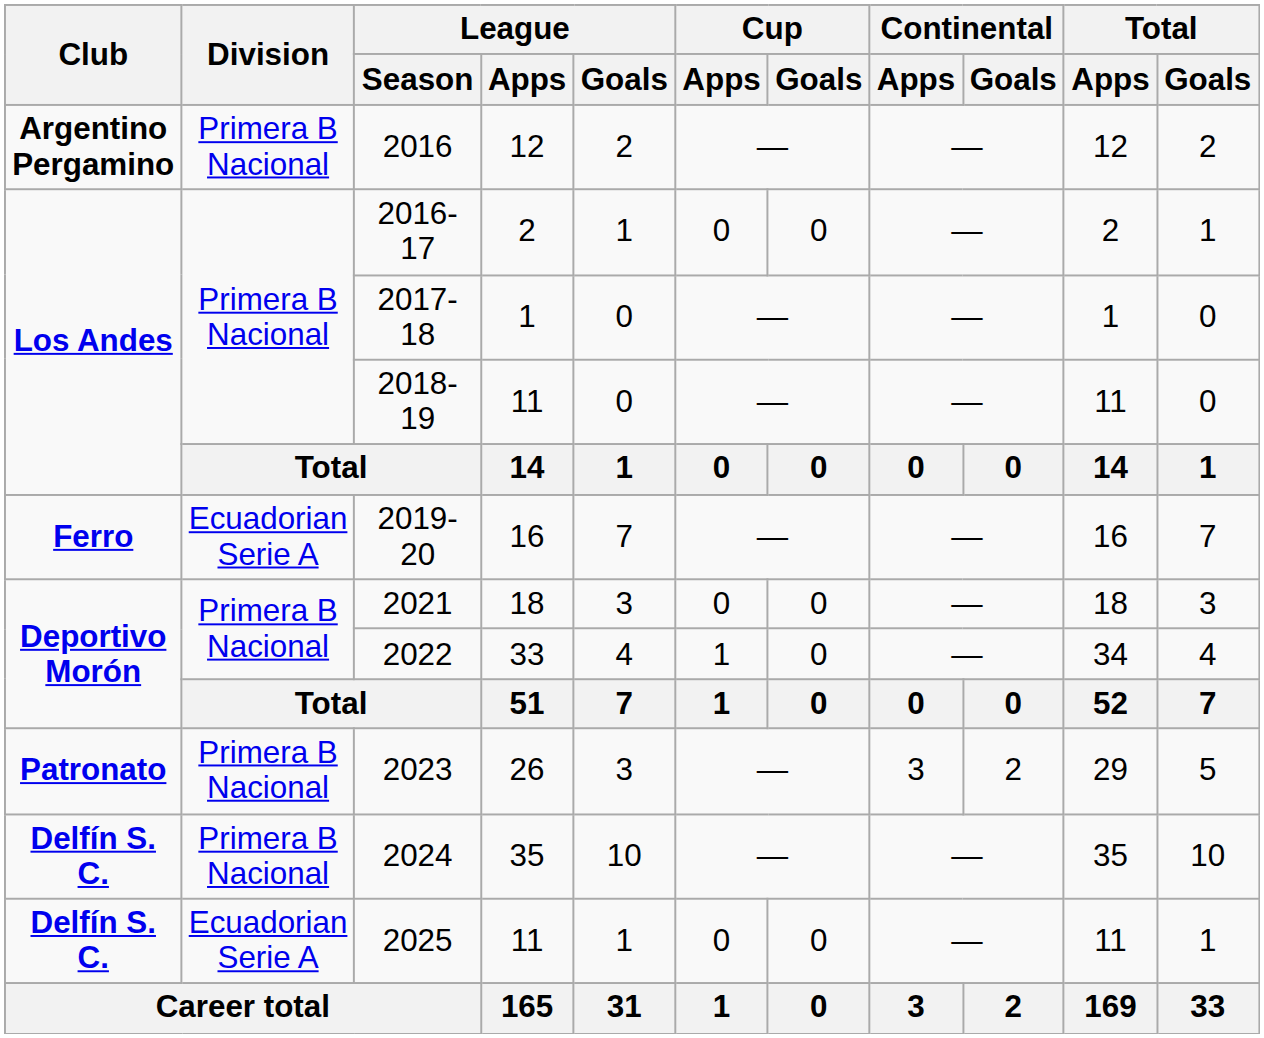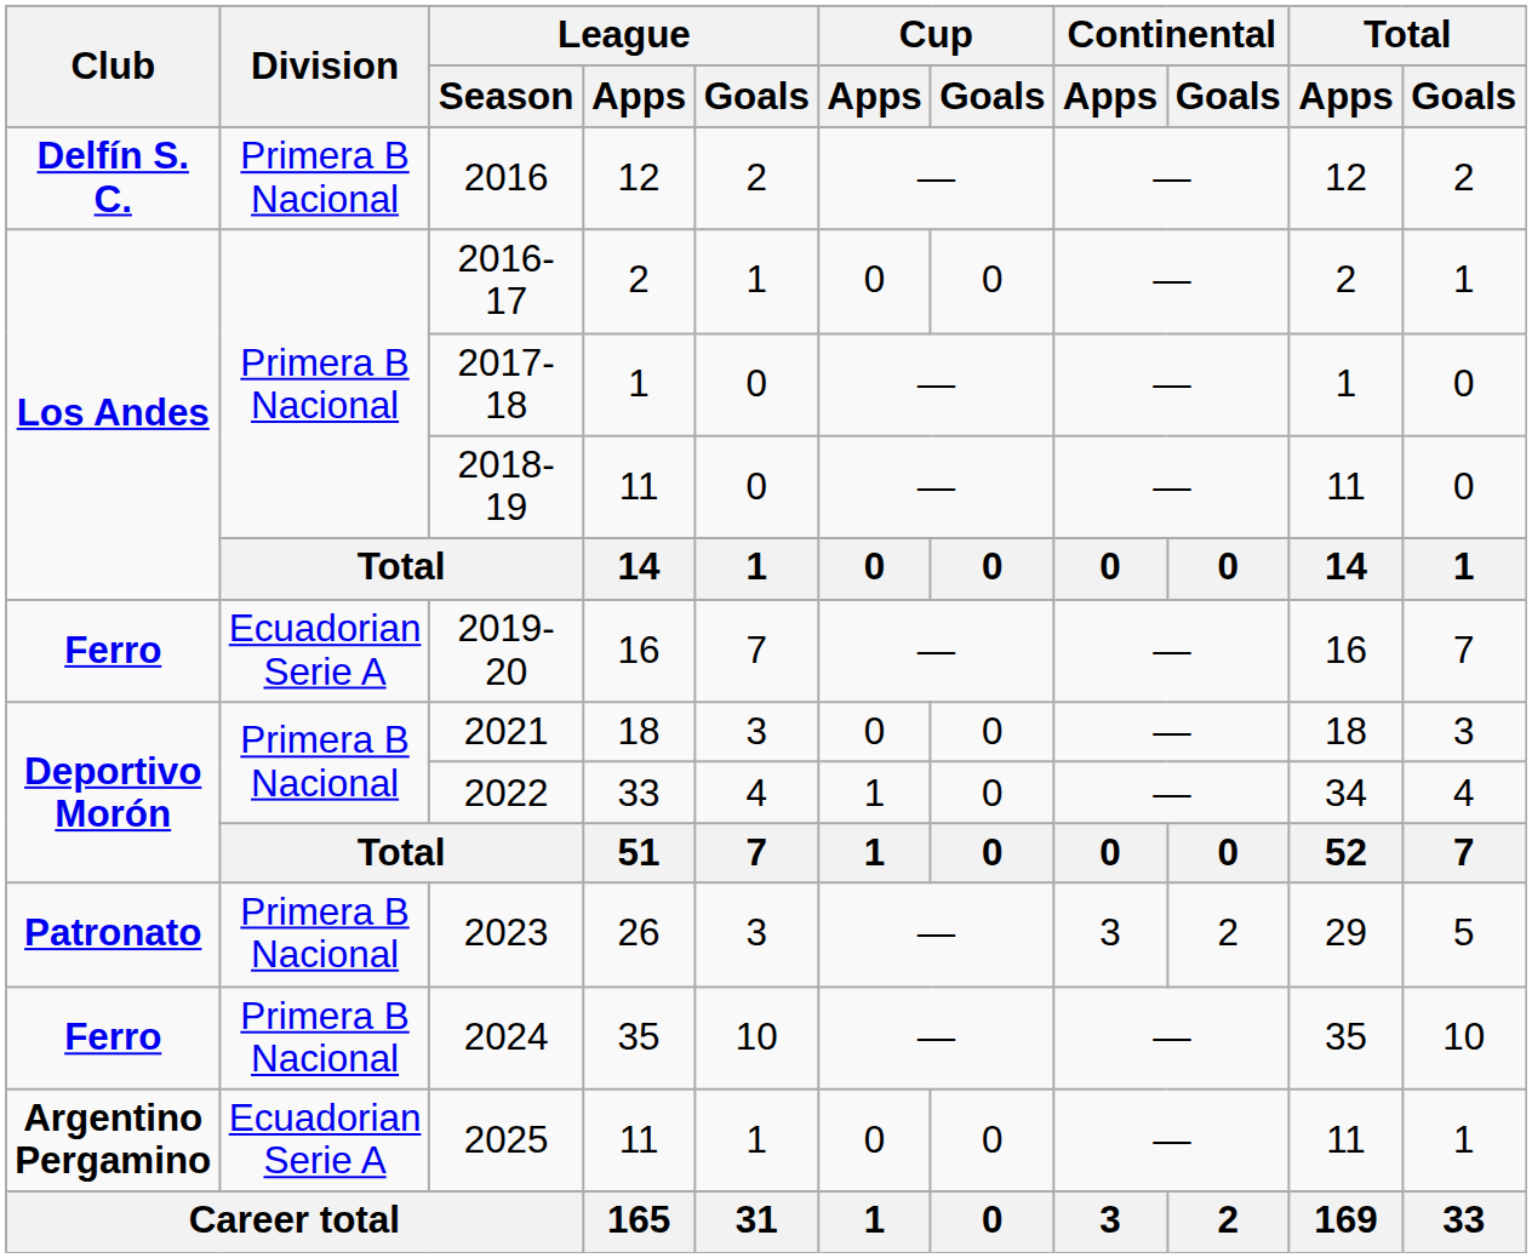2016 | Club: Argentino Pergamino -> Delfín S. C.
2024 | Club: Delfín S. C. -> Ferro
2025 | Club: Delfín S. C. -> Argentino Pergamino
